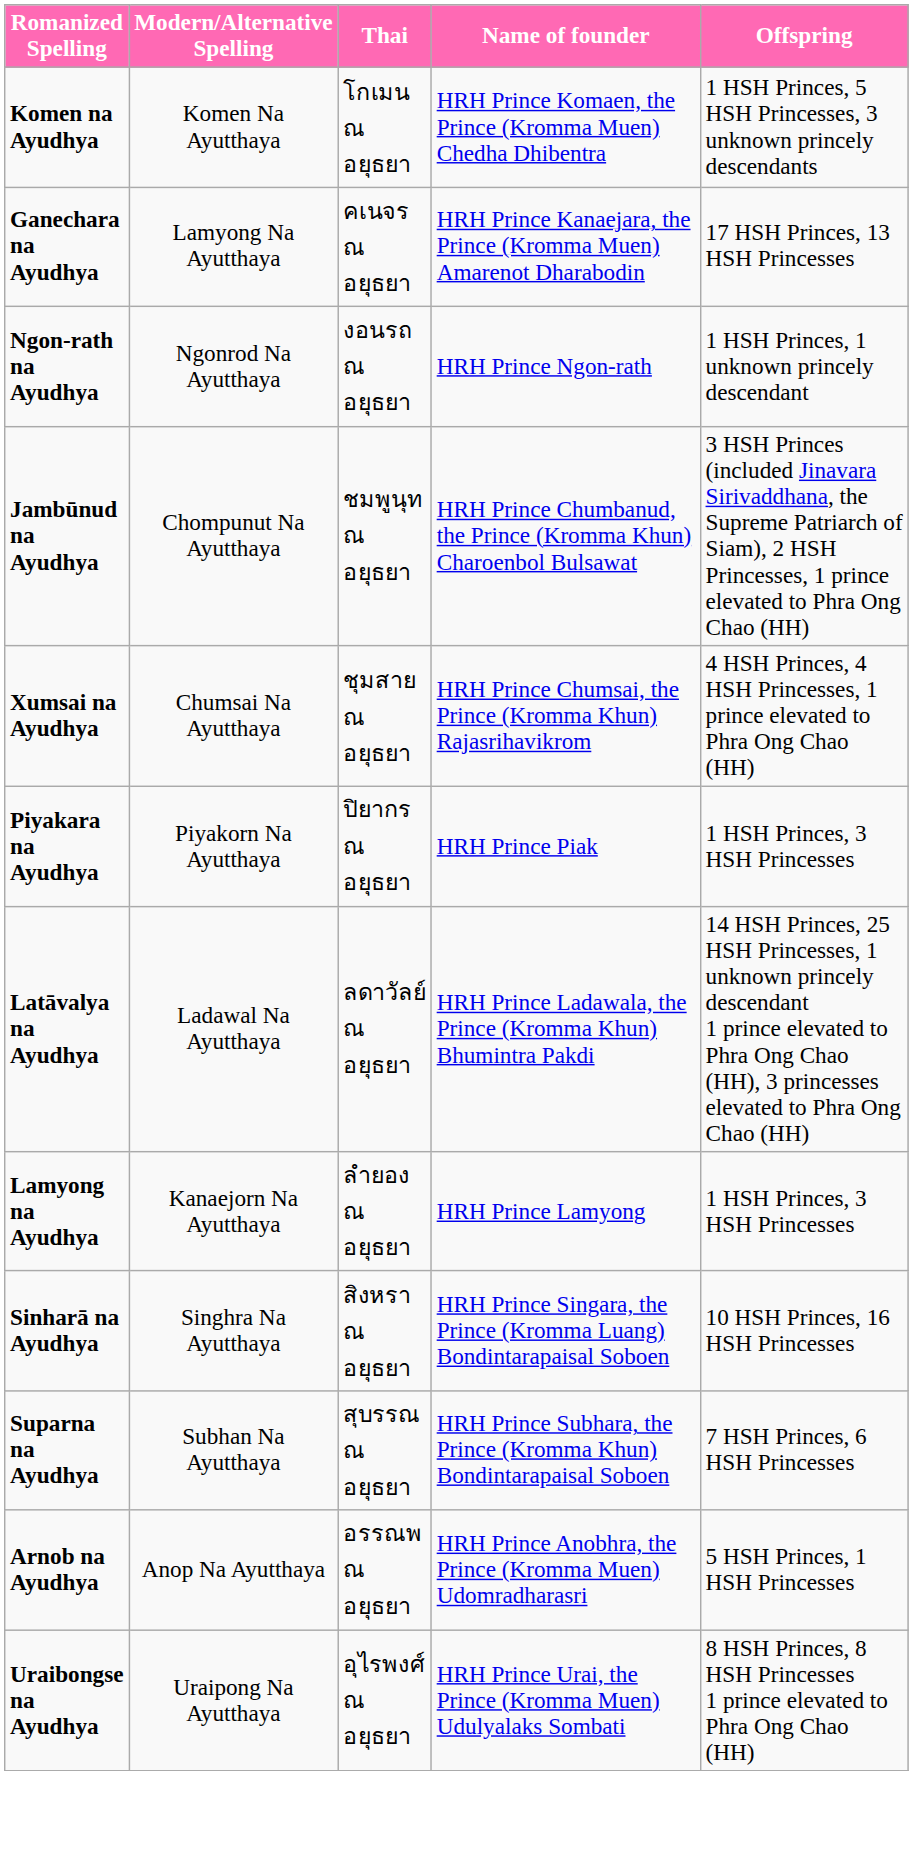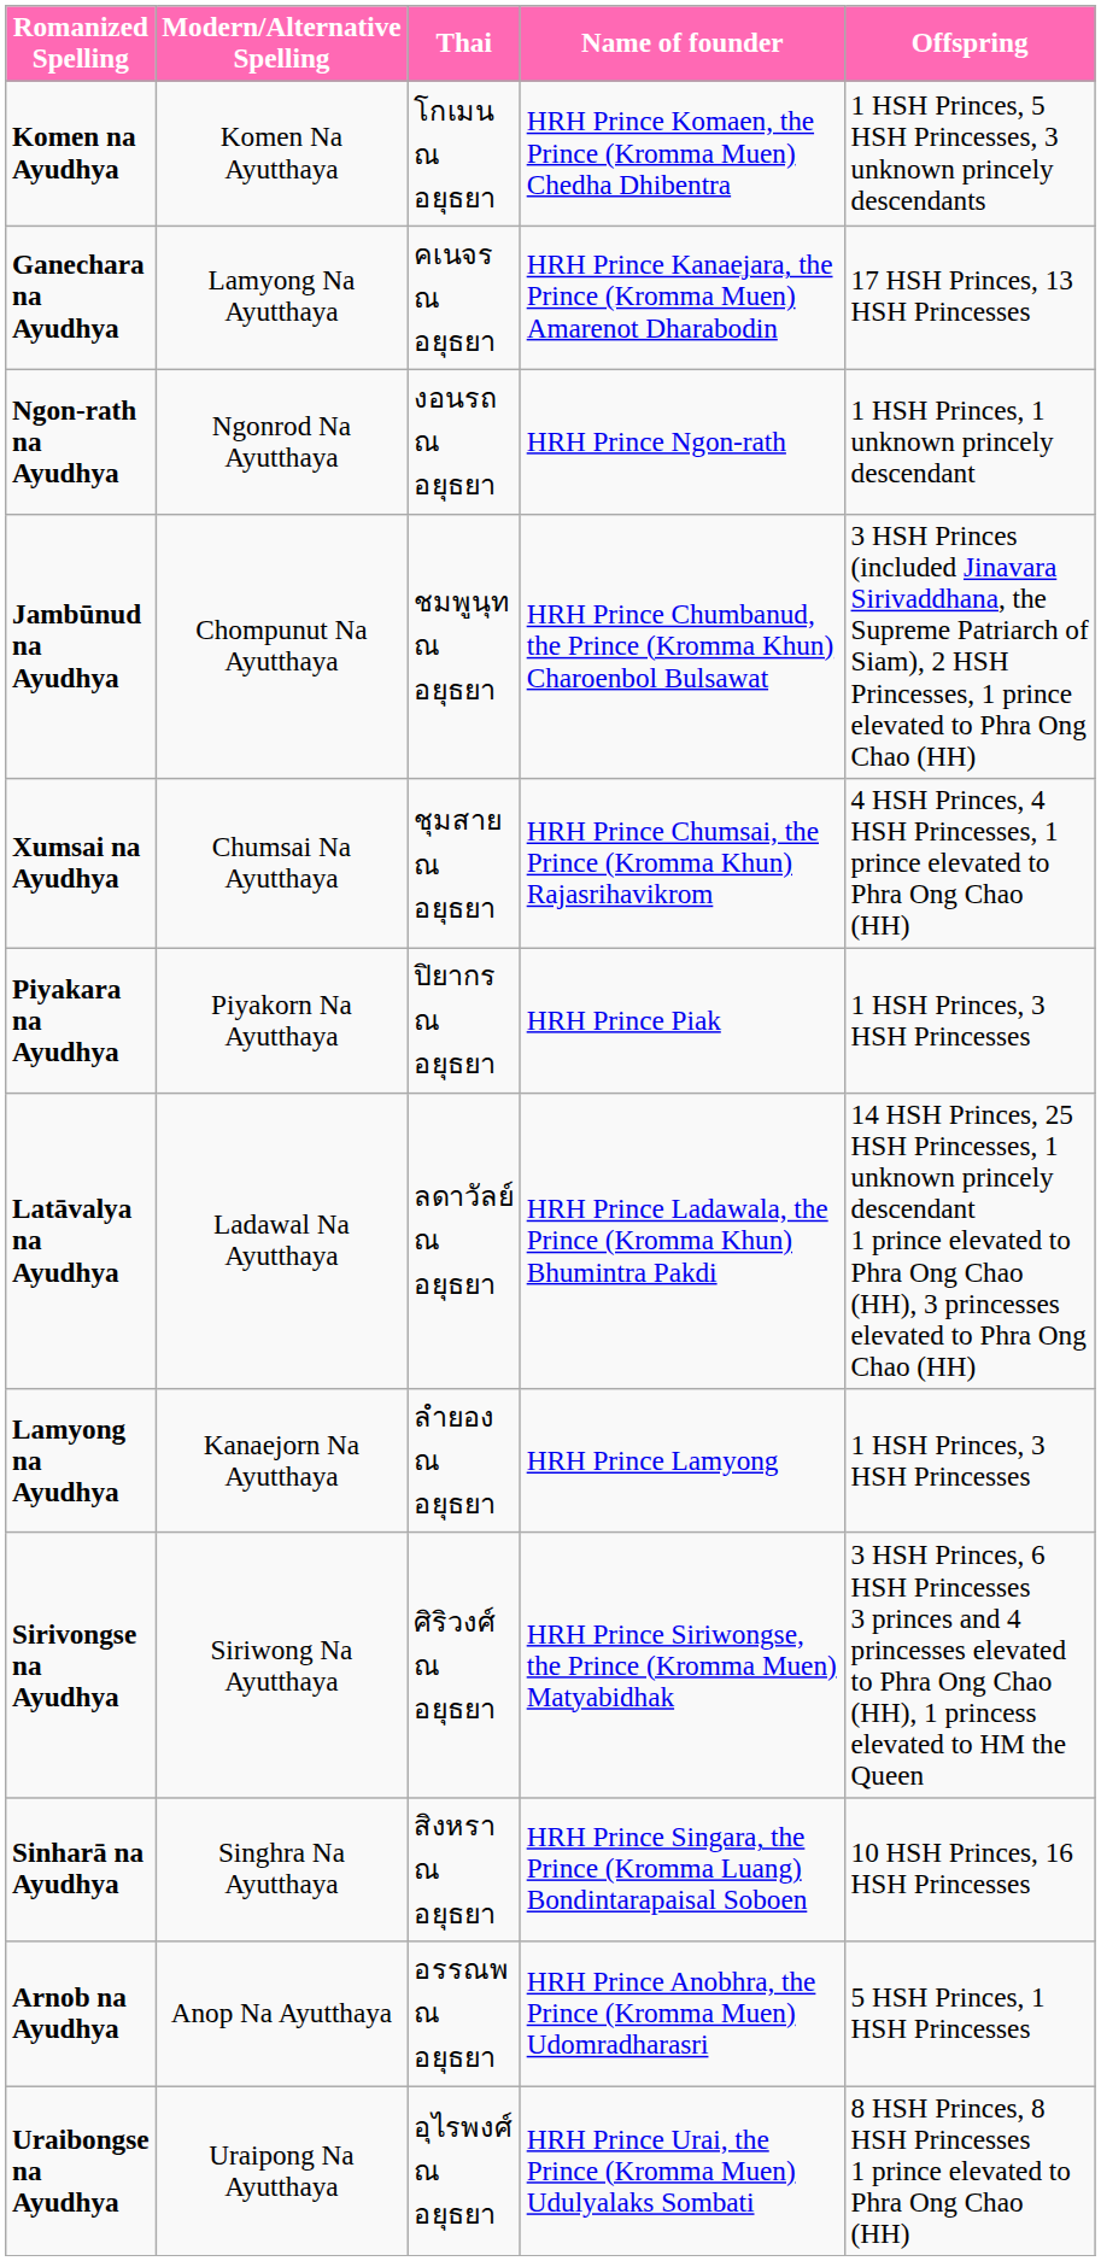+ row: Sirivongse na Ayudhya | Siriwong Na Ayutthaya | ศิริวงศ์ ณ อยุธยา | HRH Prince Siriwongse, the Prince (Kromma Muen) Matyabidhak | 3 HSH Princes, 6 HSH Princesses 3 princes and 4 princesses elevated to Phra Ong Chao (HH), 1 princess elevated to HM the Queen
- row: Suparna na Ayudhya | Subhan Na Ayutthaya | สุบรรณ ณ อยุธยา | HRH Prince Subhara, the Prince (Kromma Khun) Bondintarapaisal Soboen | 7 HSH Princes, 6 HSH Princesses
